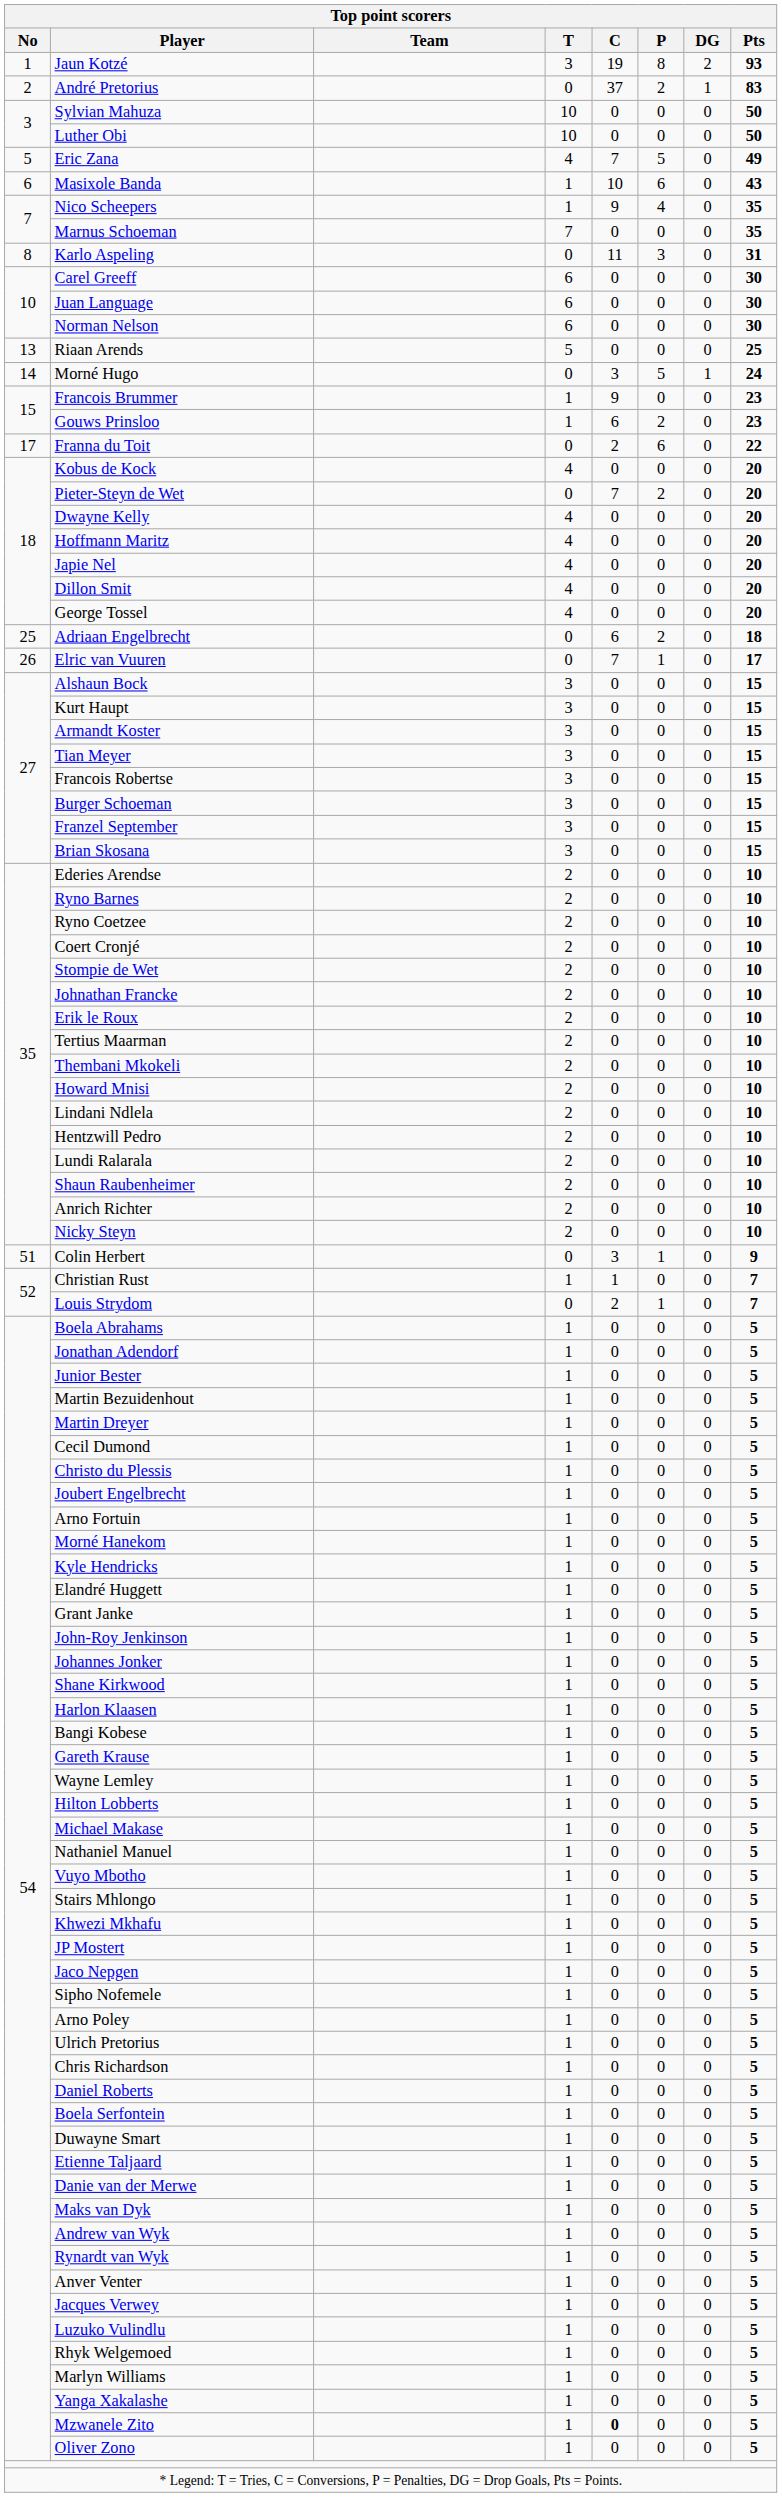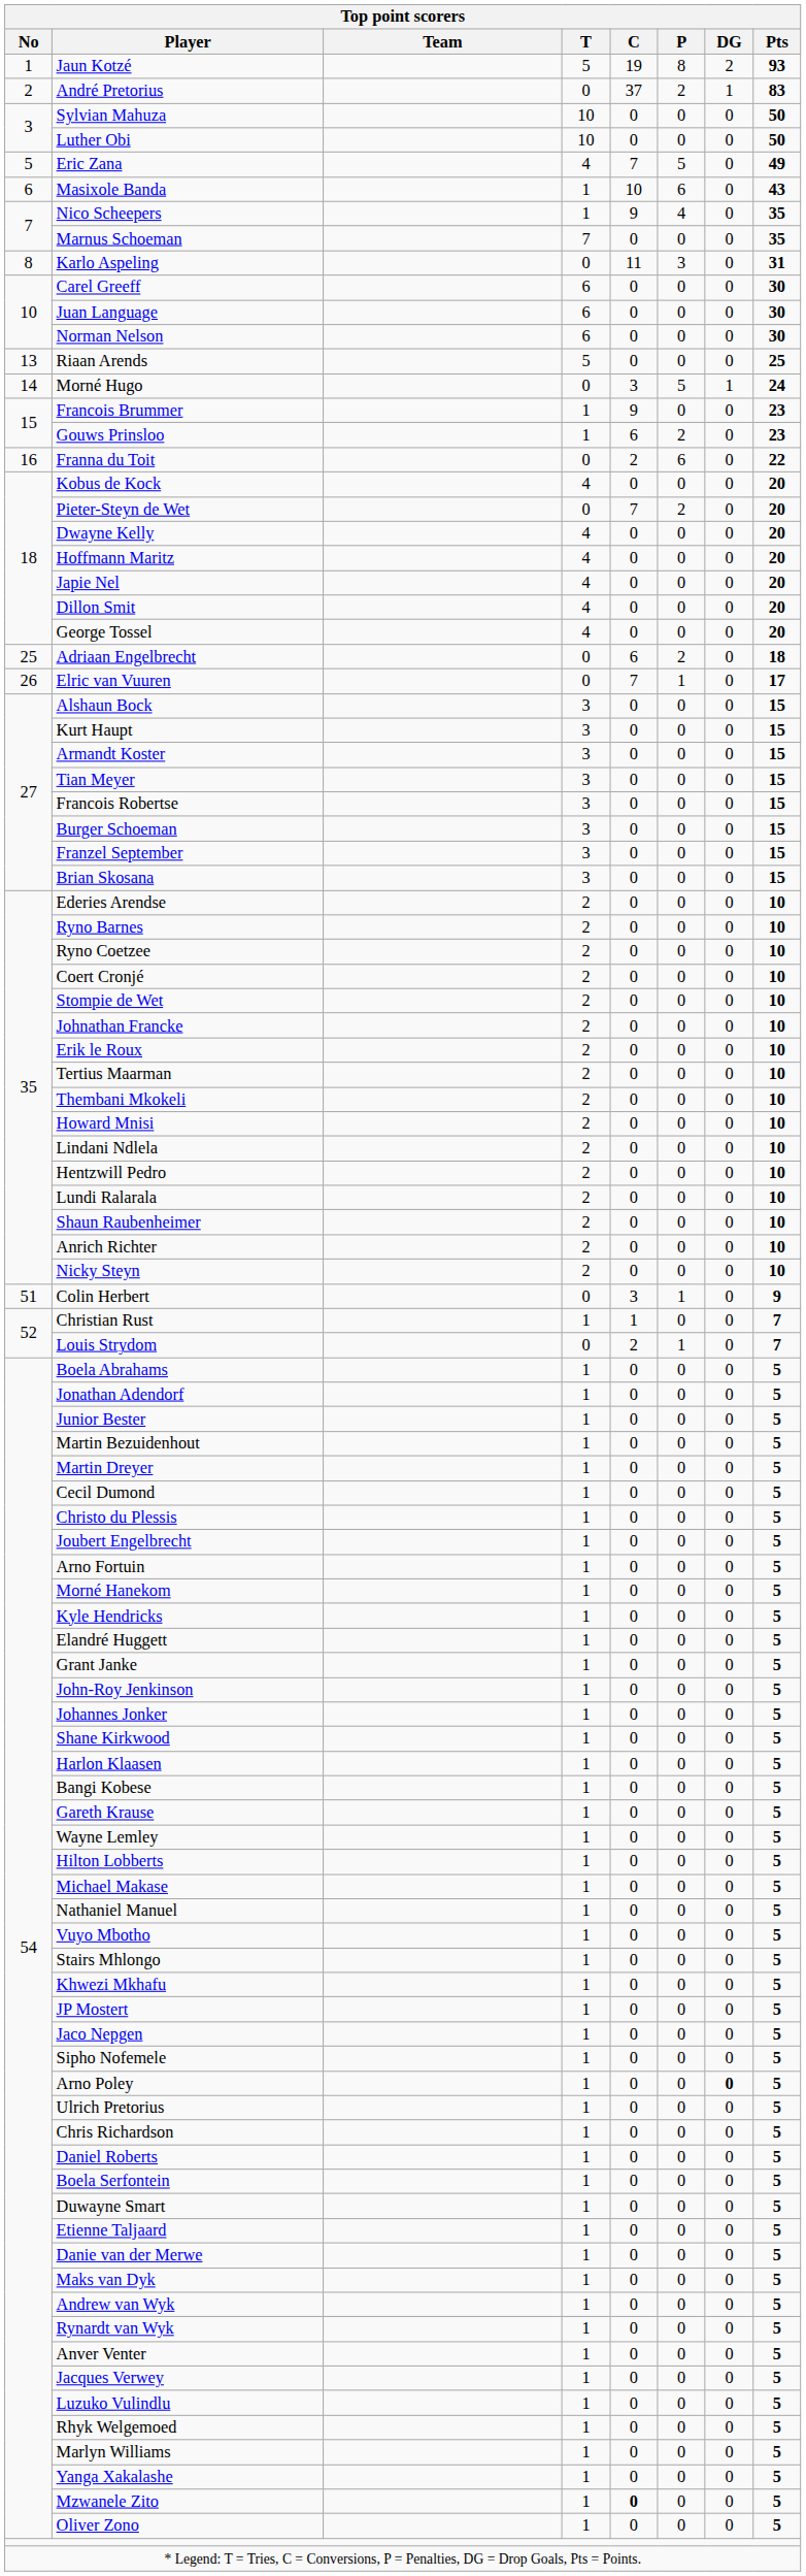Jaun Kotzé | T: 3 -> 5
Franna du Toit | No: 17 -> 16
Arno Poley | DG: normal -> bold
